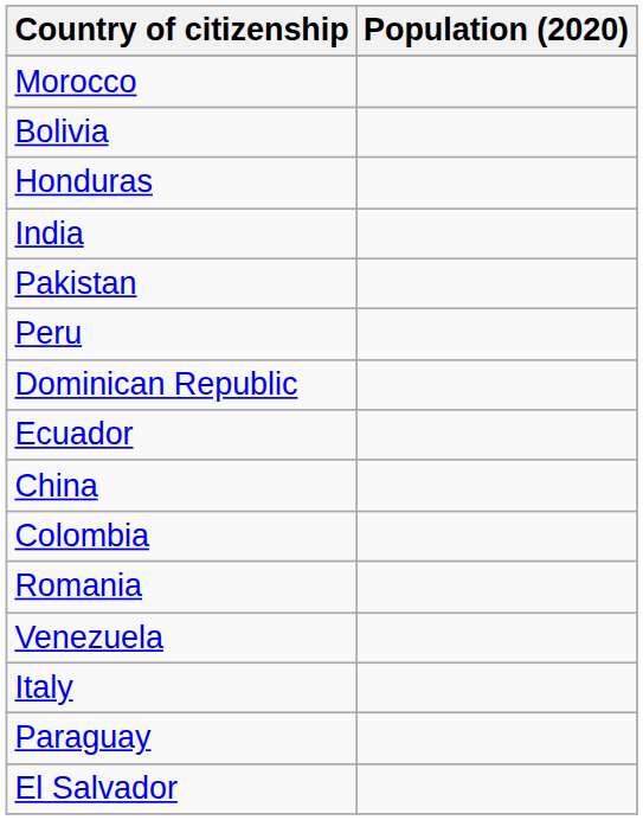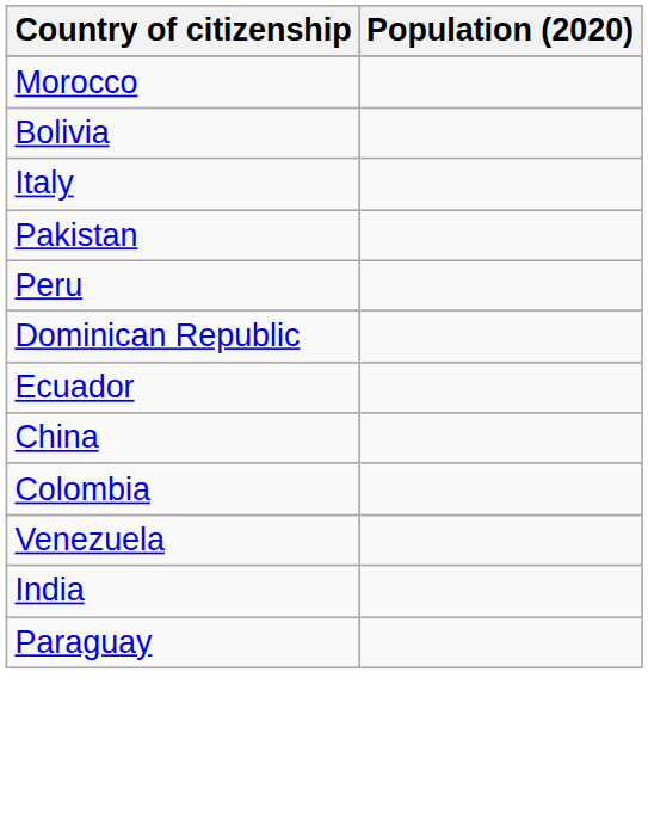- row: Honduras
rows swapped: India <-> Italy
- row: Romania
- row: El Salvador
